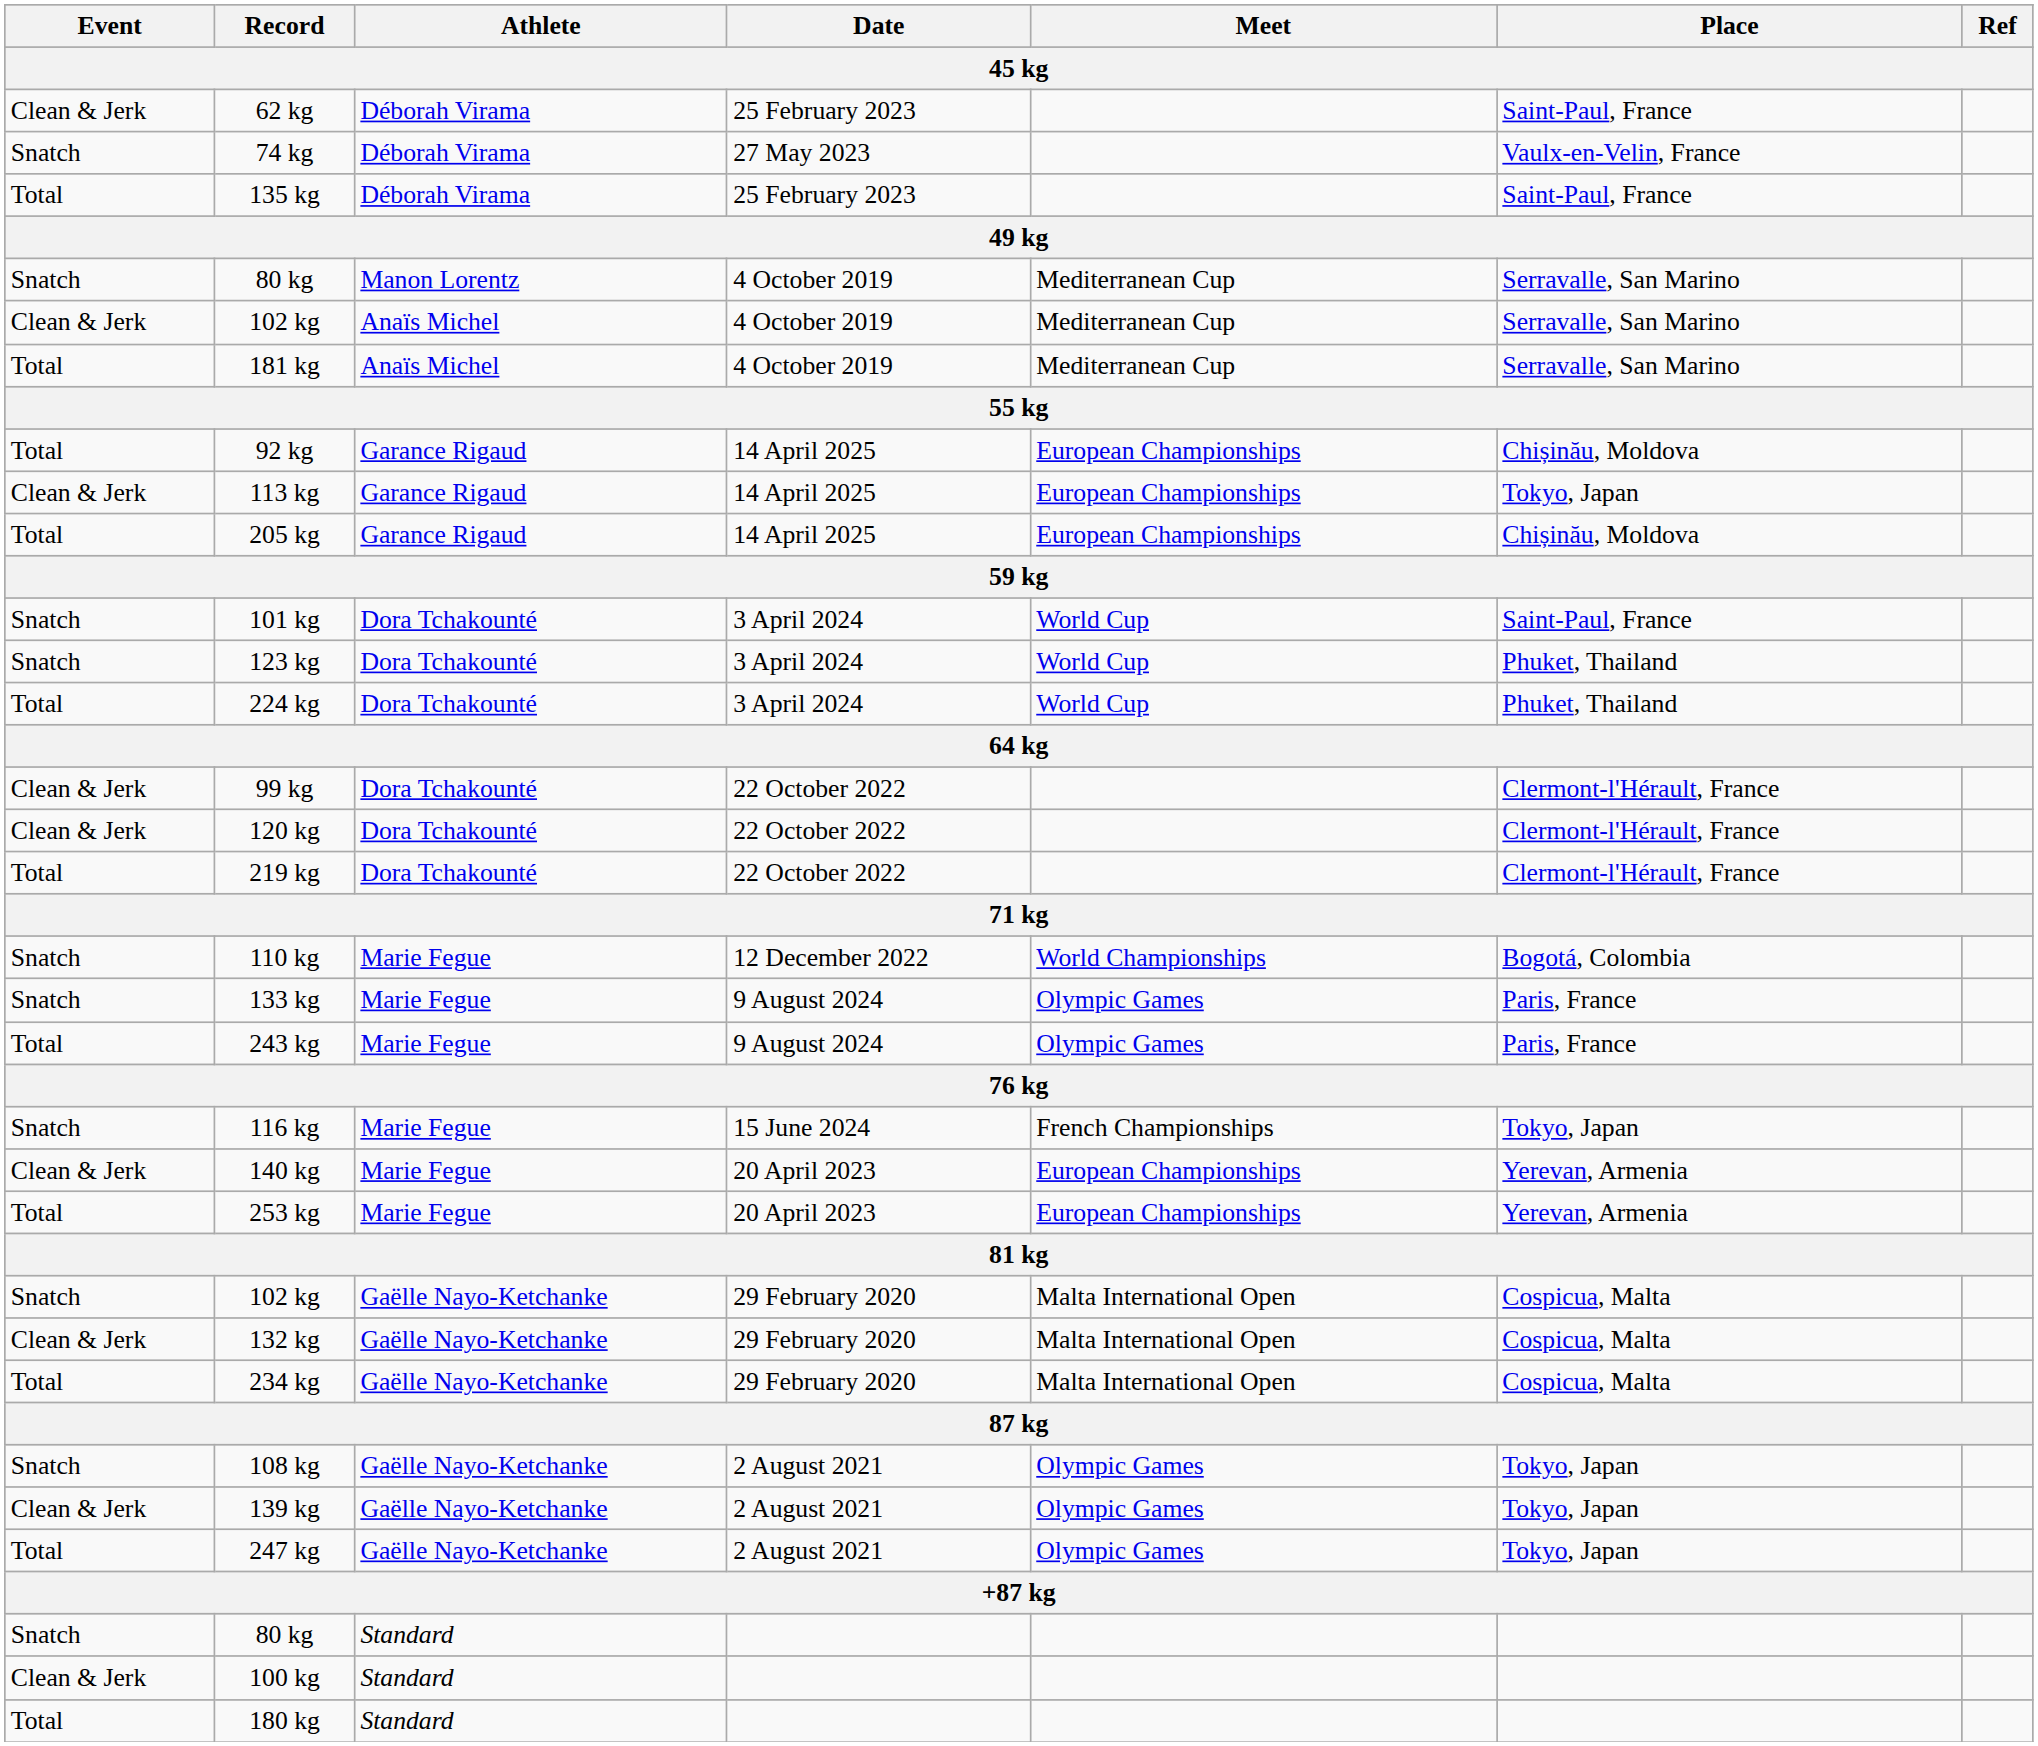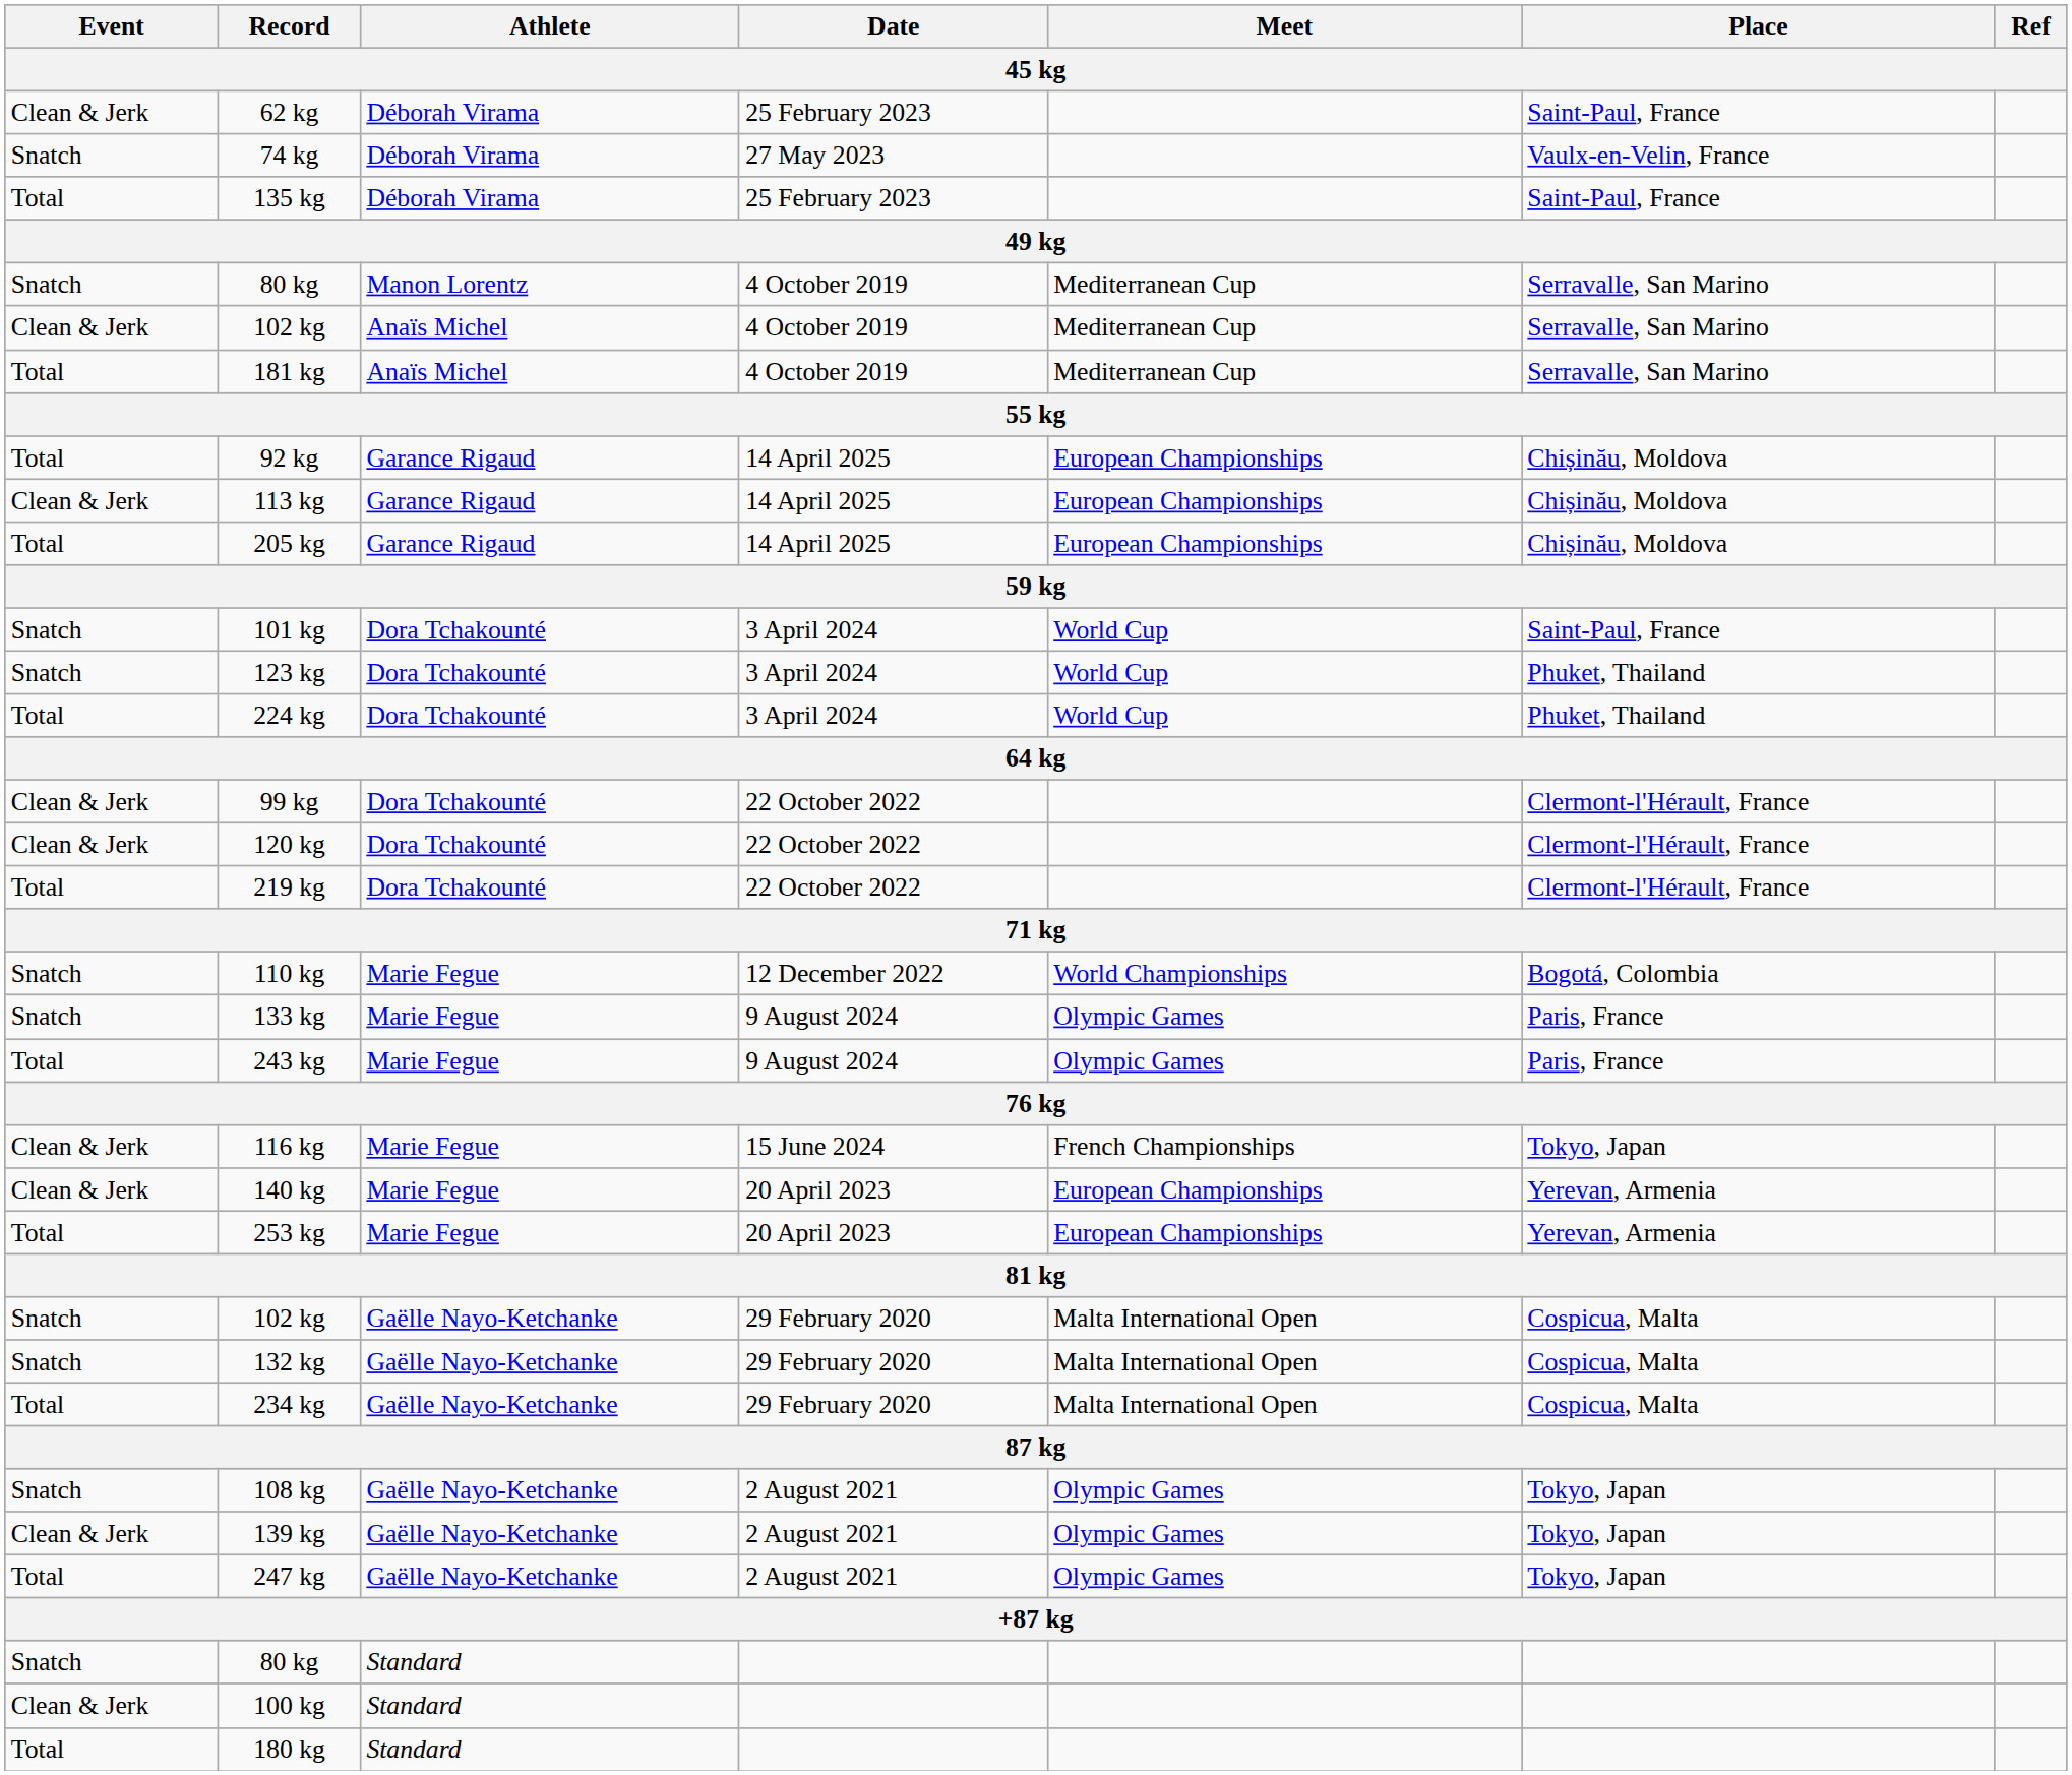113 kg | Place: Tokyo, Japan -> Chișinău, Moldova
116 kg | Event: Snatch -> Clean & Jerk
132 kg | Event: Clean & Jerk -> Snatch
